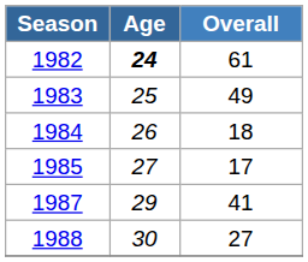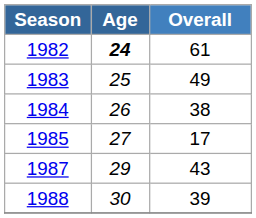1984 | Overall: 18 -> 38
1987 | Overall: 41 -> 43
1988 | Overall: 27 -> 39
